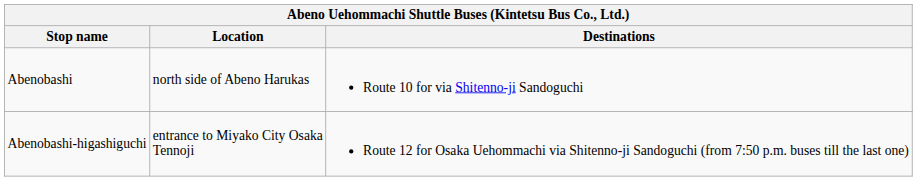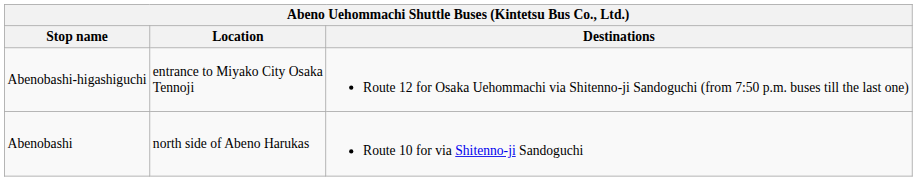rows swapped: Abenobashi <-> Abenobashi-higashiguchi
